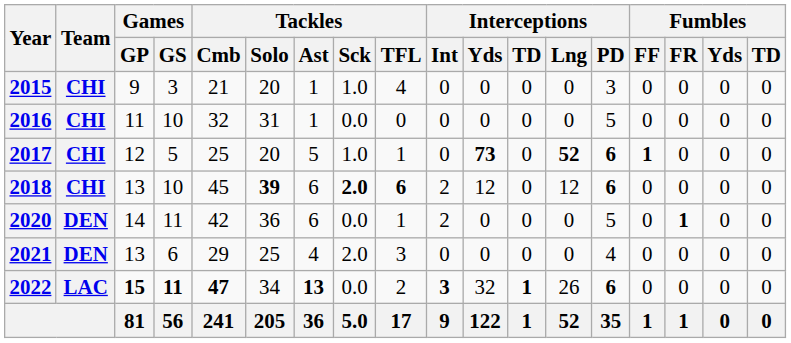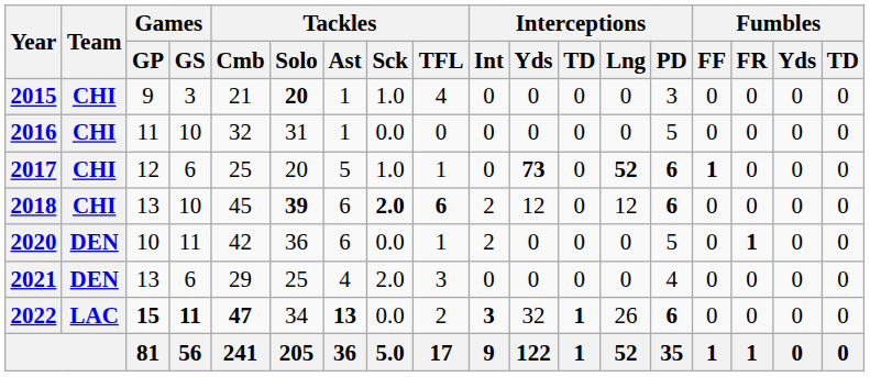2015 | Tackles / Solo: normal -> bold
2017 | Games / GS: 5 -> 6
2020 | Games / GP: 14 -> 10
